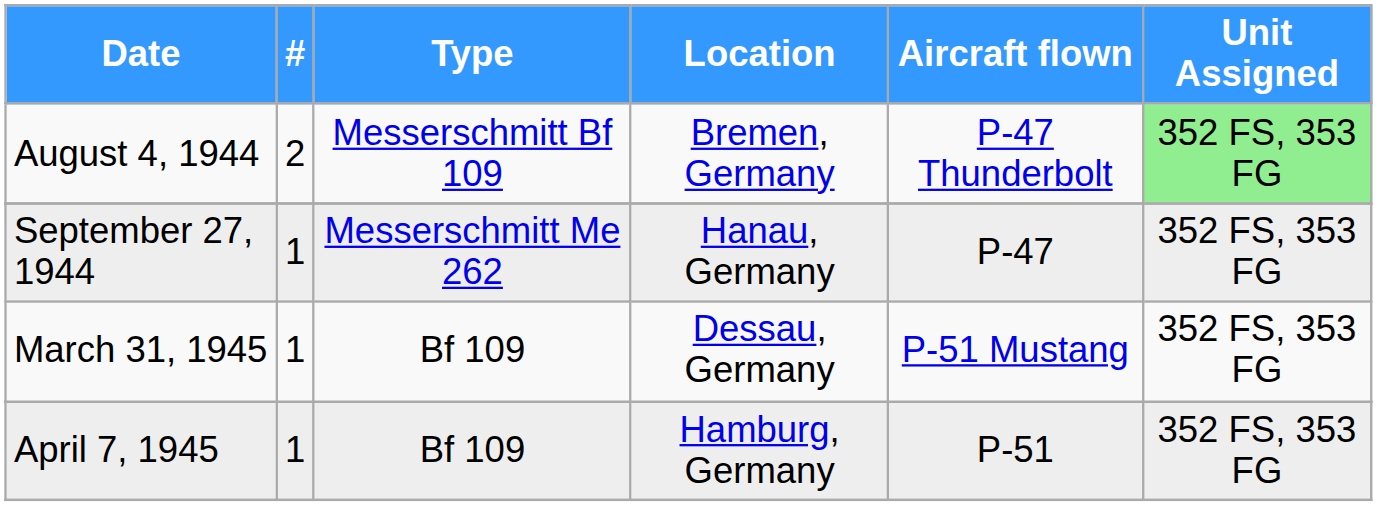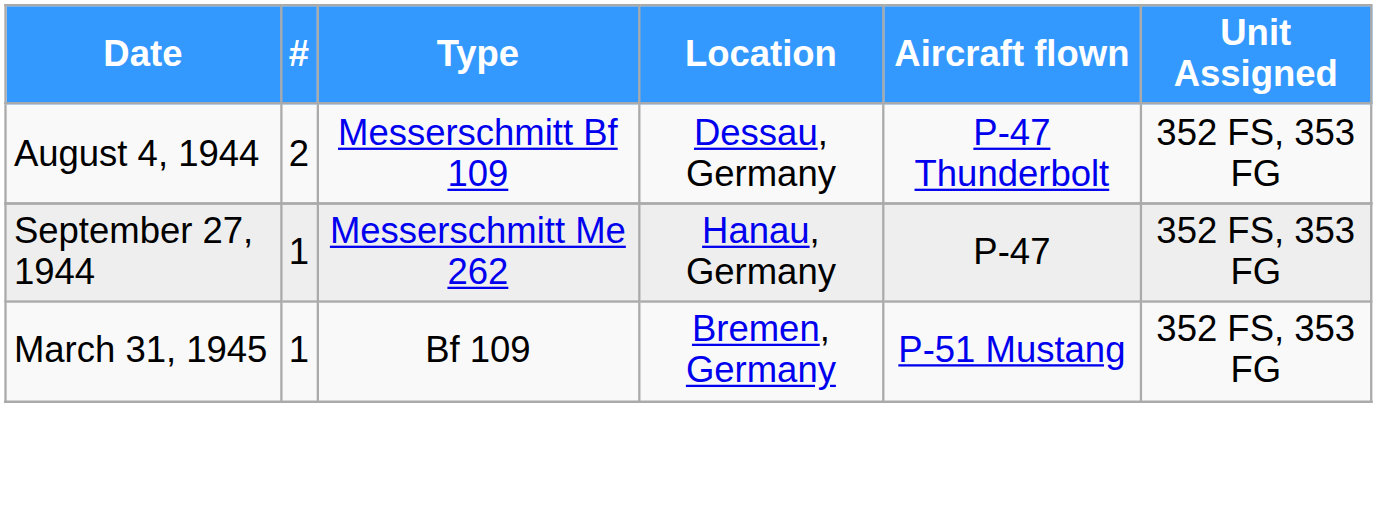August 4, 1944 | Location: Bremen, Germany -> Dessau, Germany
August 4, 1944 | Unit Assigned: lightgreen background -> no background
March 31, 1945 | Location: Dessau, Germany -> Bremen, Germany
- row: April 7, 1945 | 1 | Bf 109 | Hamburg, Germany | P-51 | 352 FS, 353 FG
